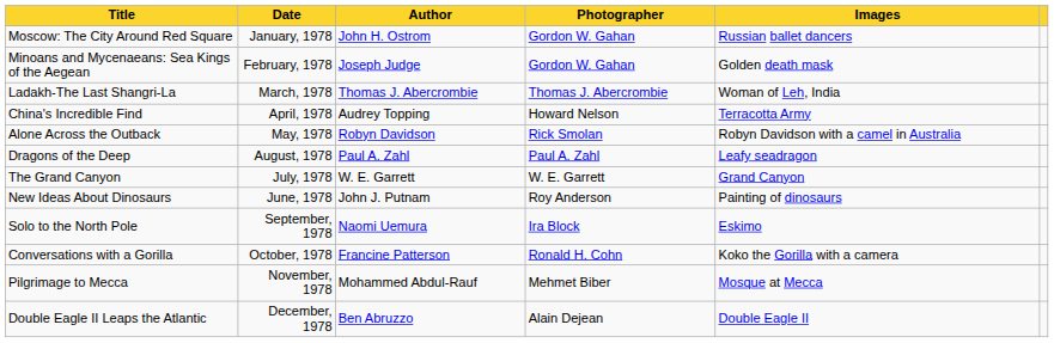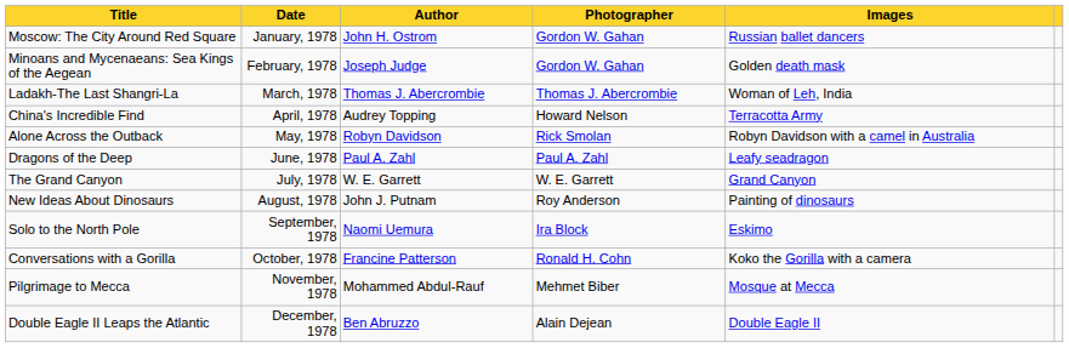Dragons of the Deep | Date: August, 1978 -> June, 1978
New Ideas About Dinosaurs | Date: June, 1978 -> August, 1978
